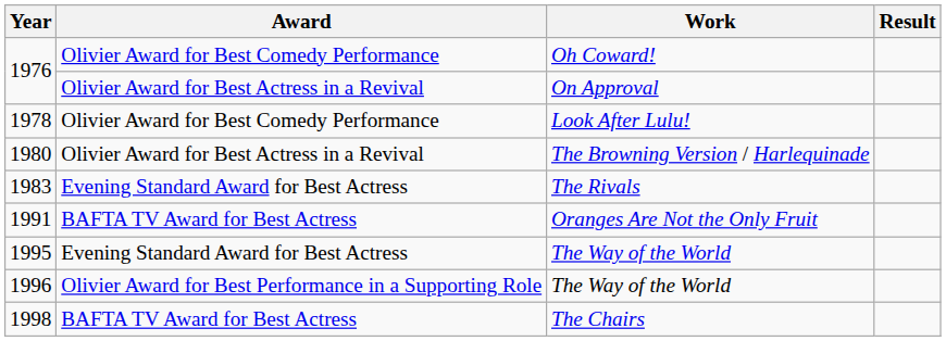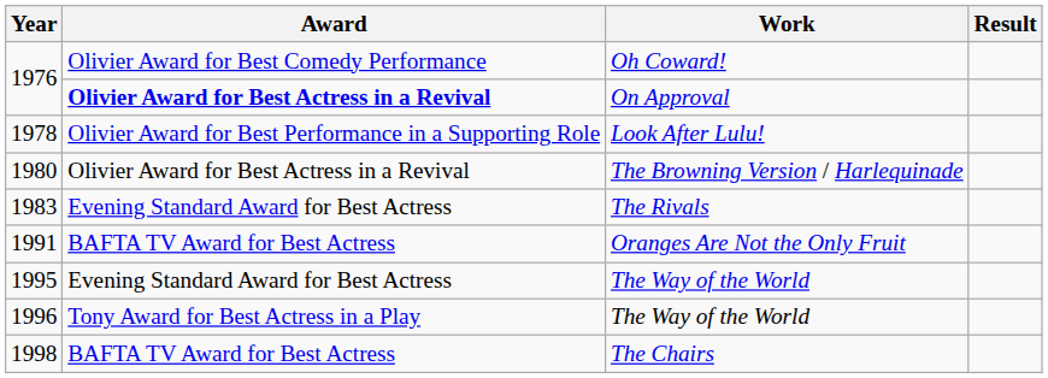1976 / On Approval | Award: normal -> bold
1978 | Award: Olivier Award for Best Comedy Performance -> Olivier Award for Best Performance in a Supporting Role
1996 | Award: Olivier Award for Best Performance in a Supporting Role -> Tony Award for Best Actress in a Play
